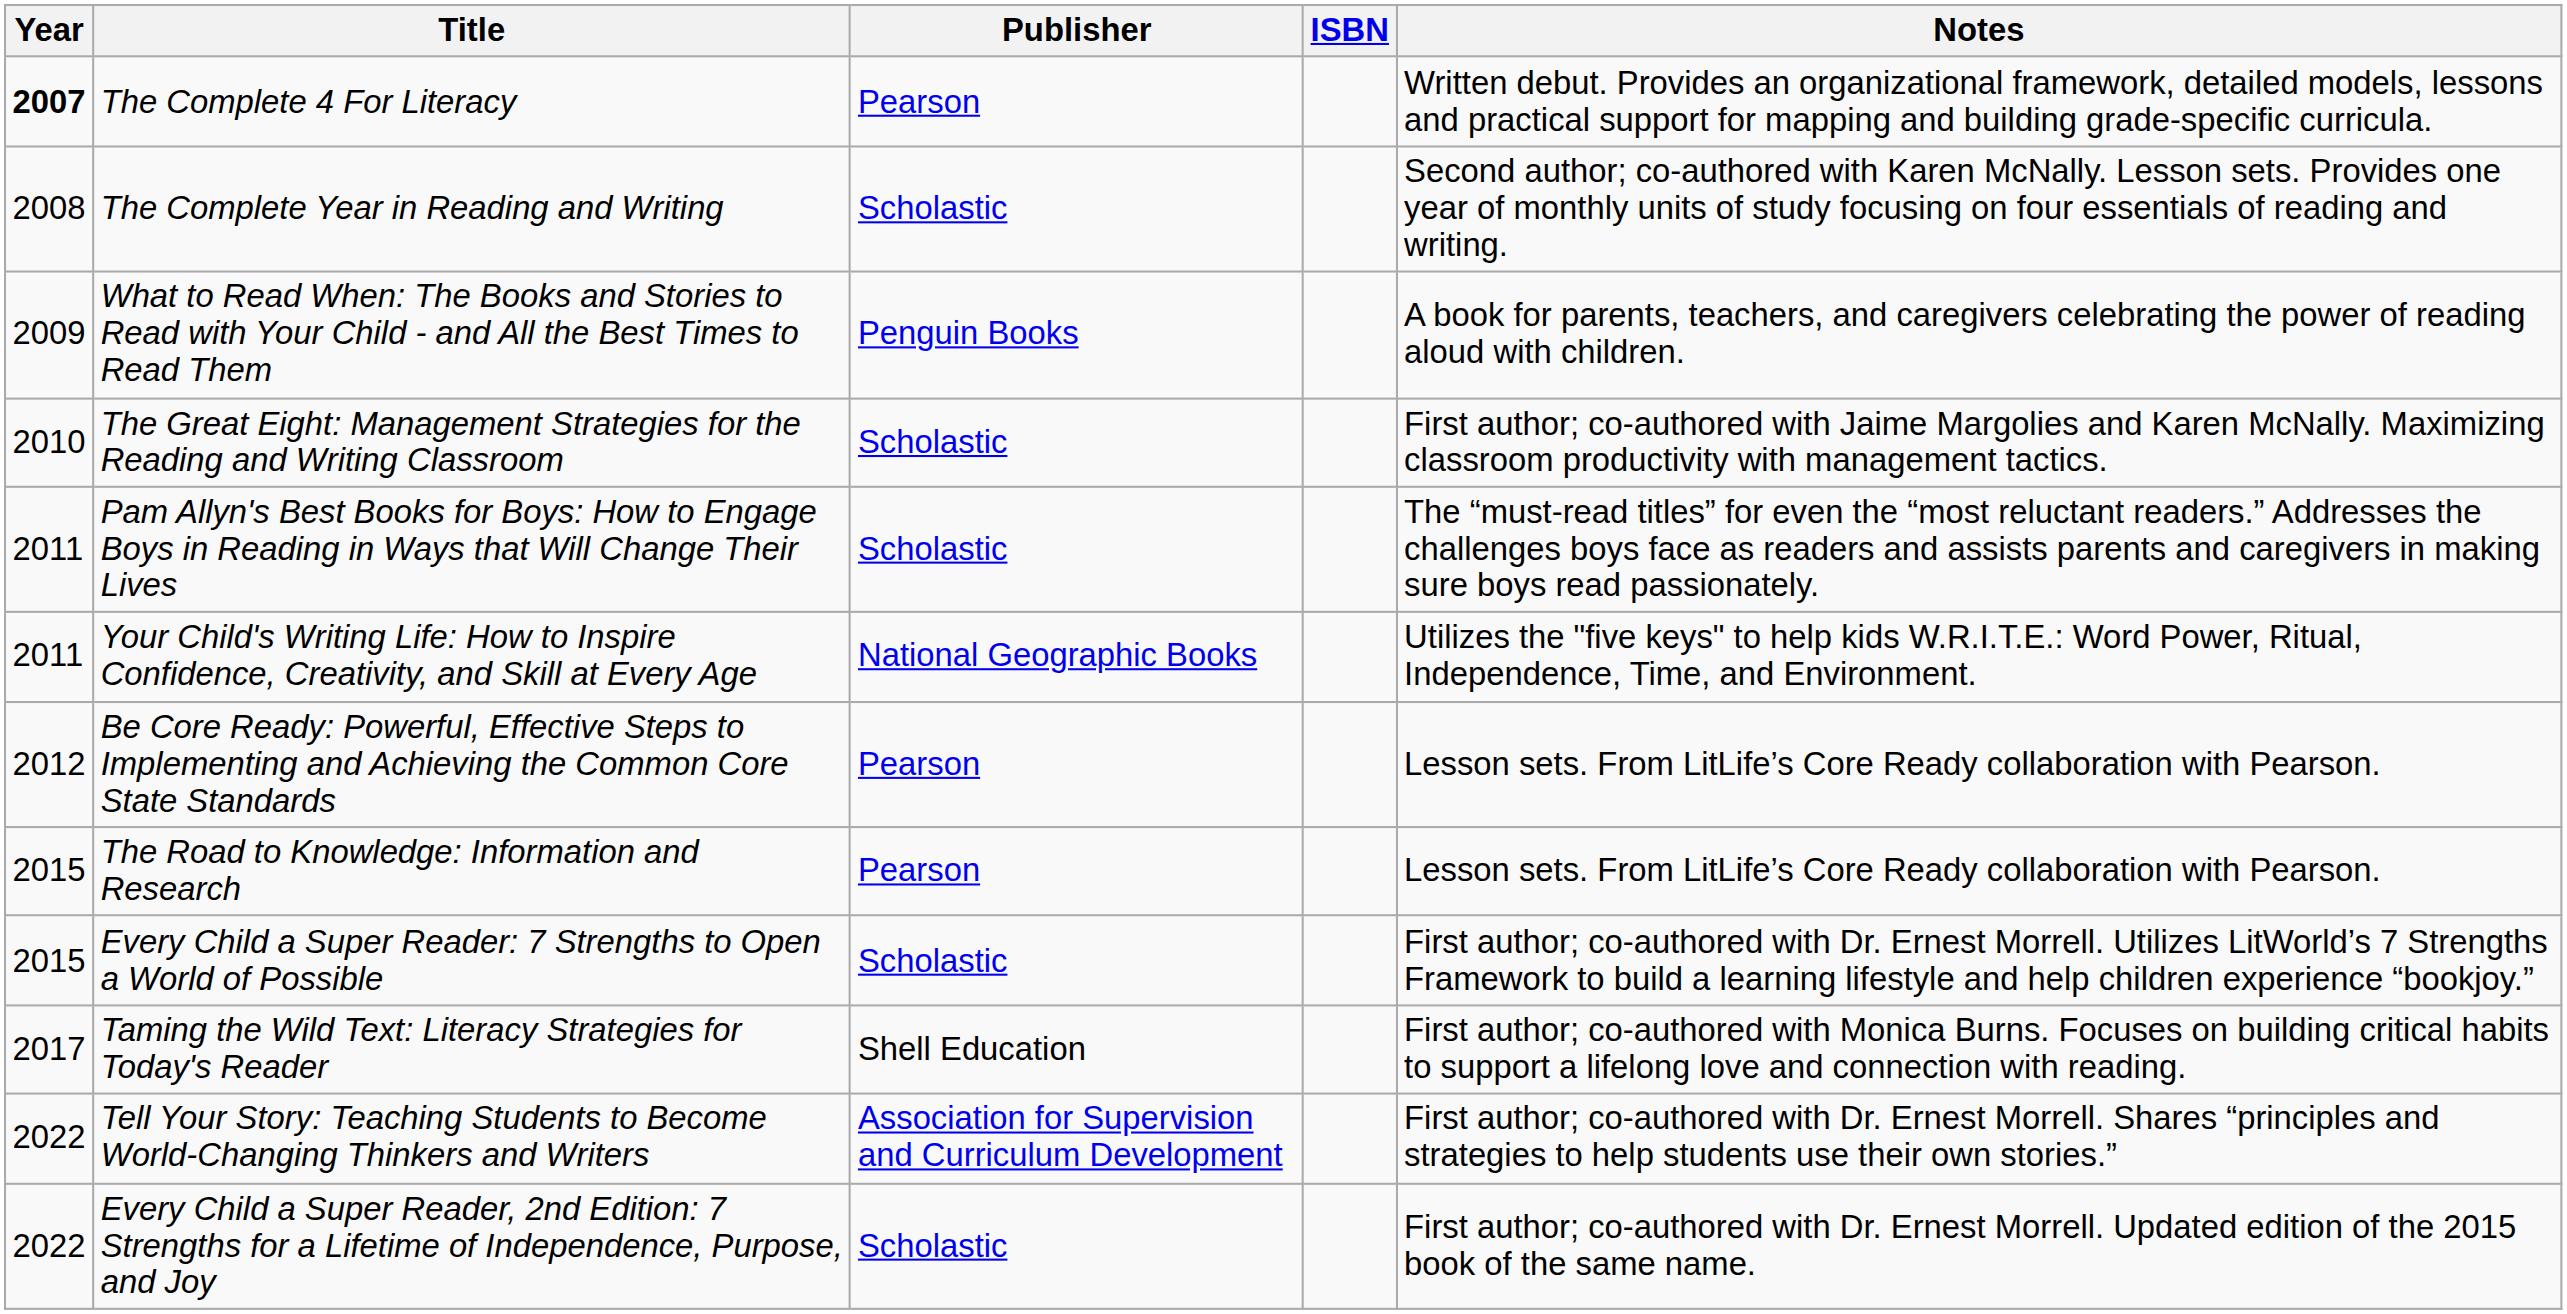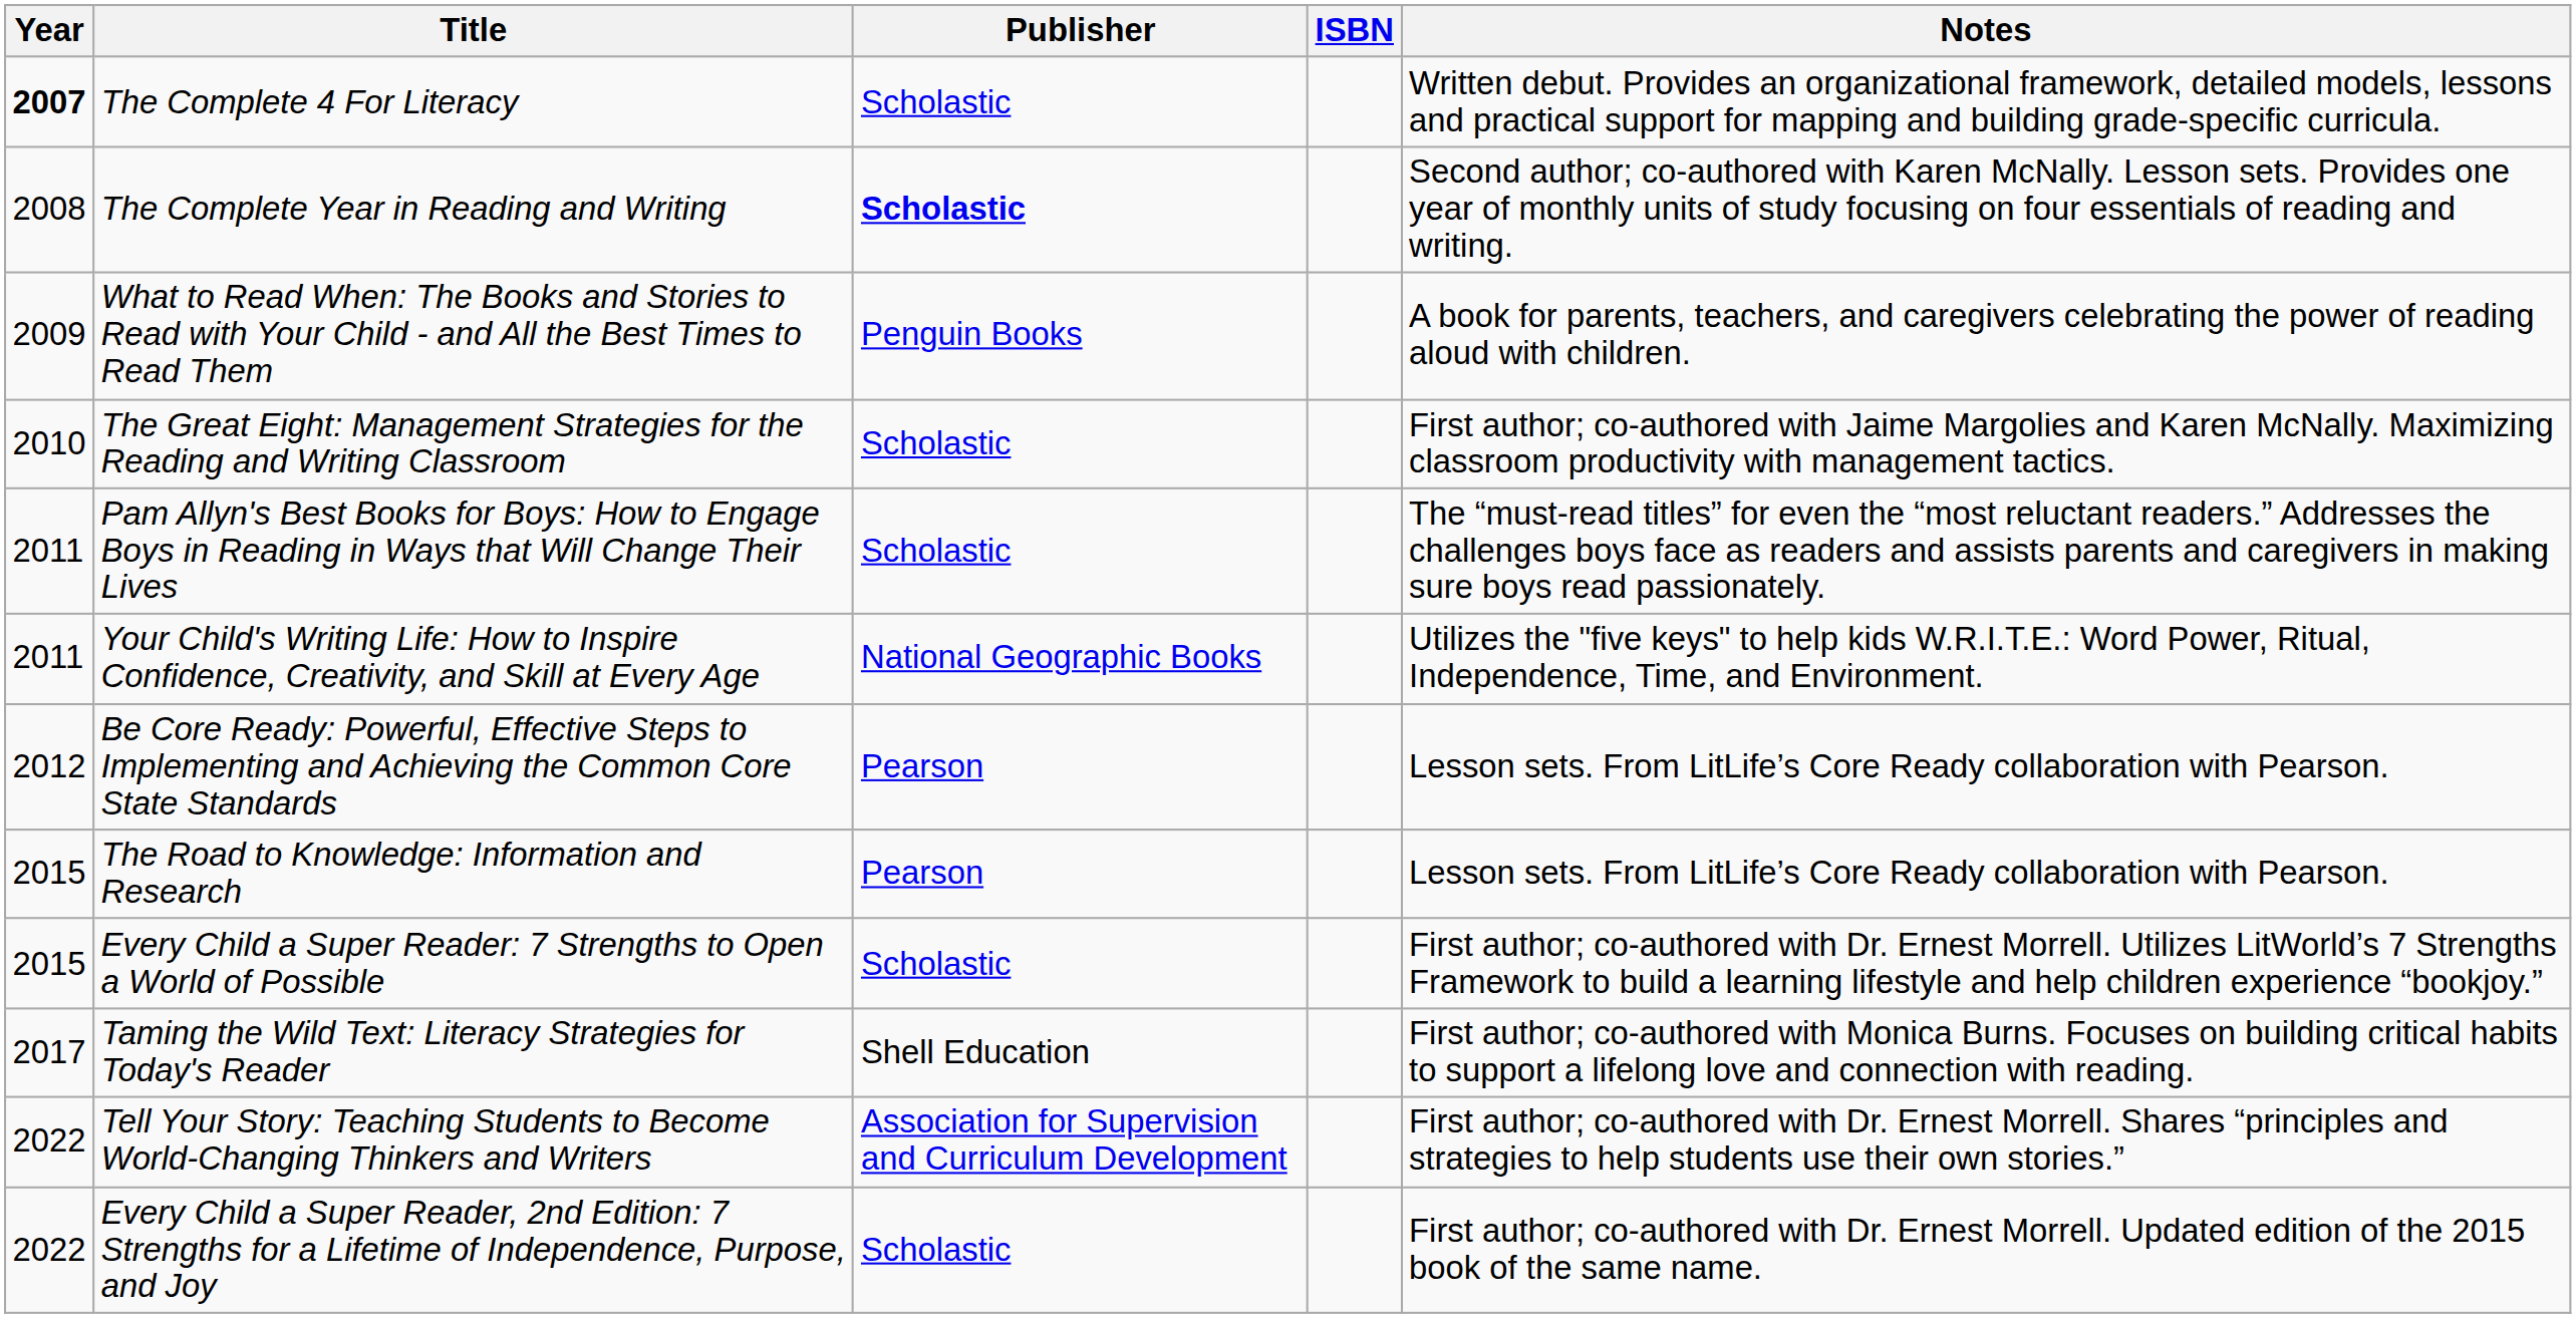The Complete 4 For Literacy | Publisher: Pearson -> Scholastic
The Complete Year in Reading and Writing | Publisher: normal -> bold
